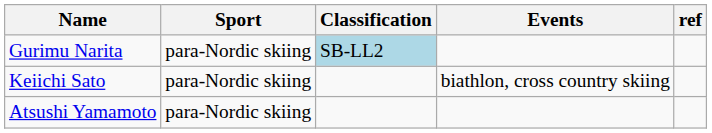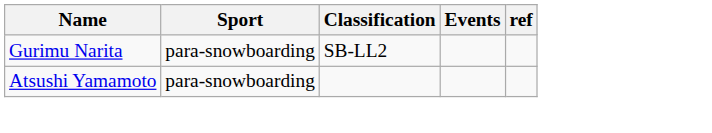Gurimu Narita | Sport: para-Nordic skiing -> para-snowboarding
Gurimu Narita | Classification: lightblue background -> no background
- row: Keiichi Sato | para-Nordic skiing | biathlon, cross country skiing
Atsushi Yamamoto | Sport: para-Nordic skiing -> para-snowboarding
